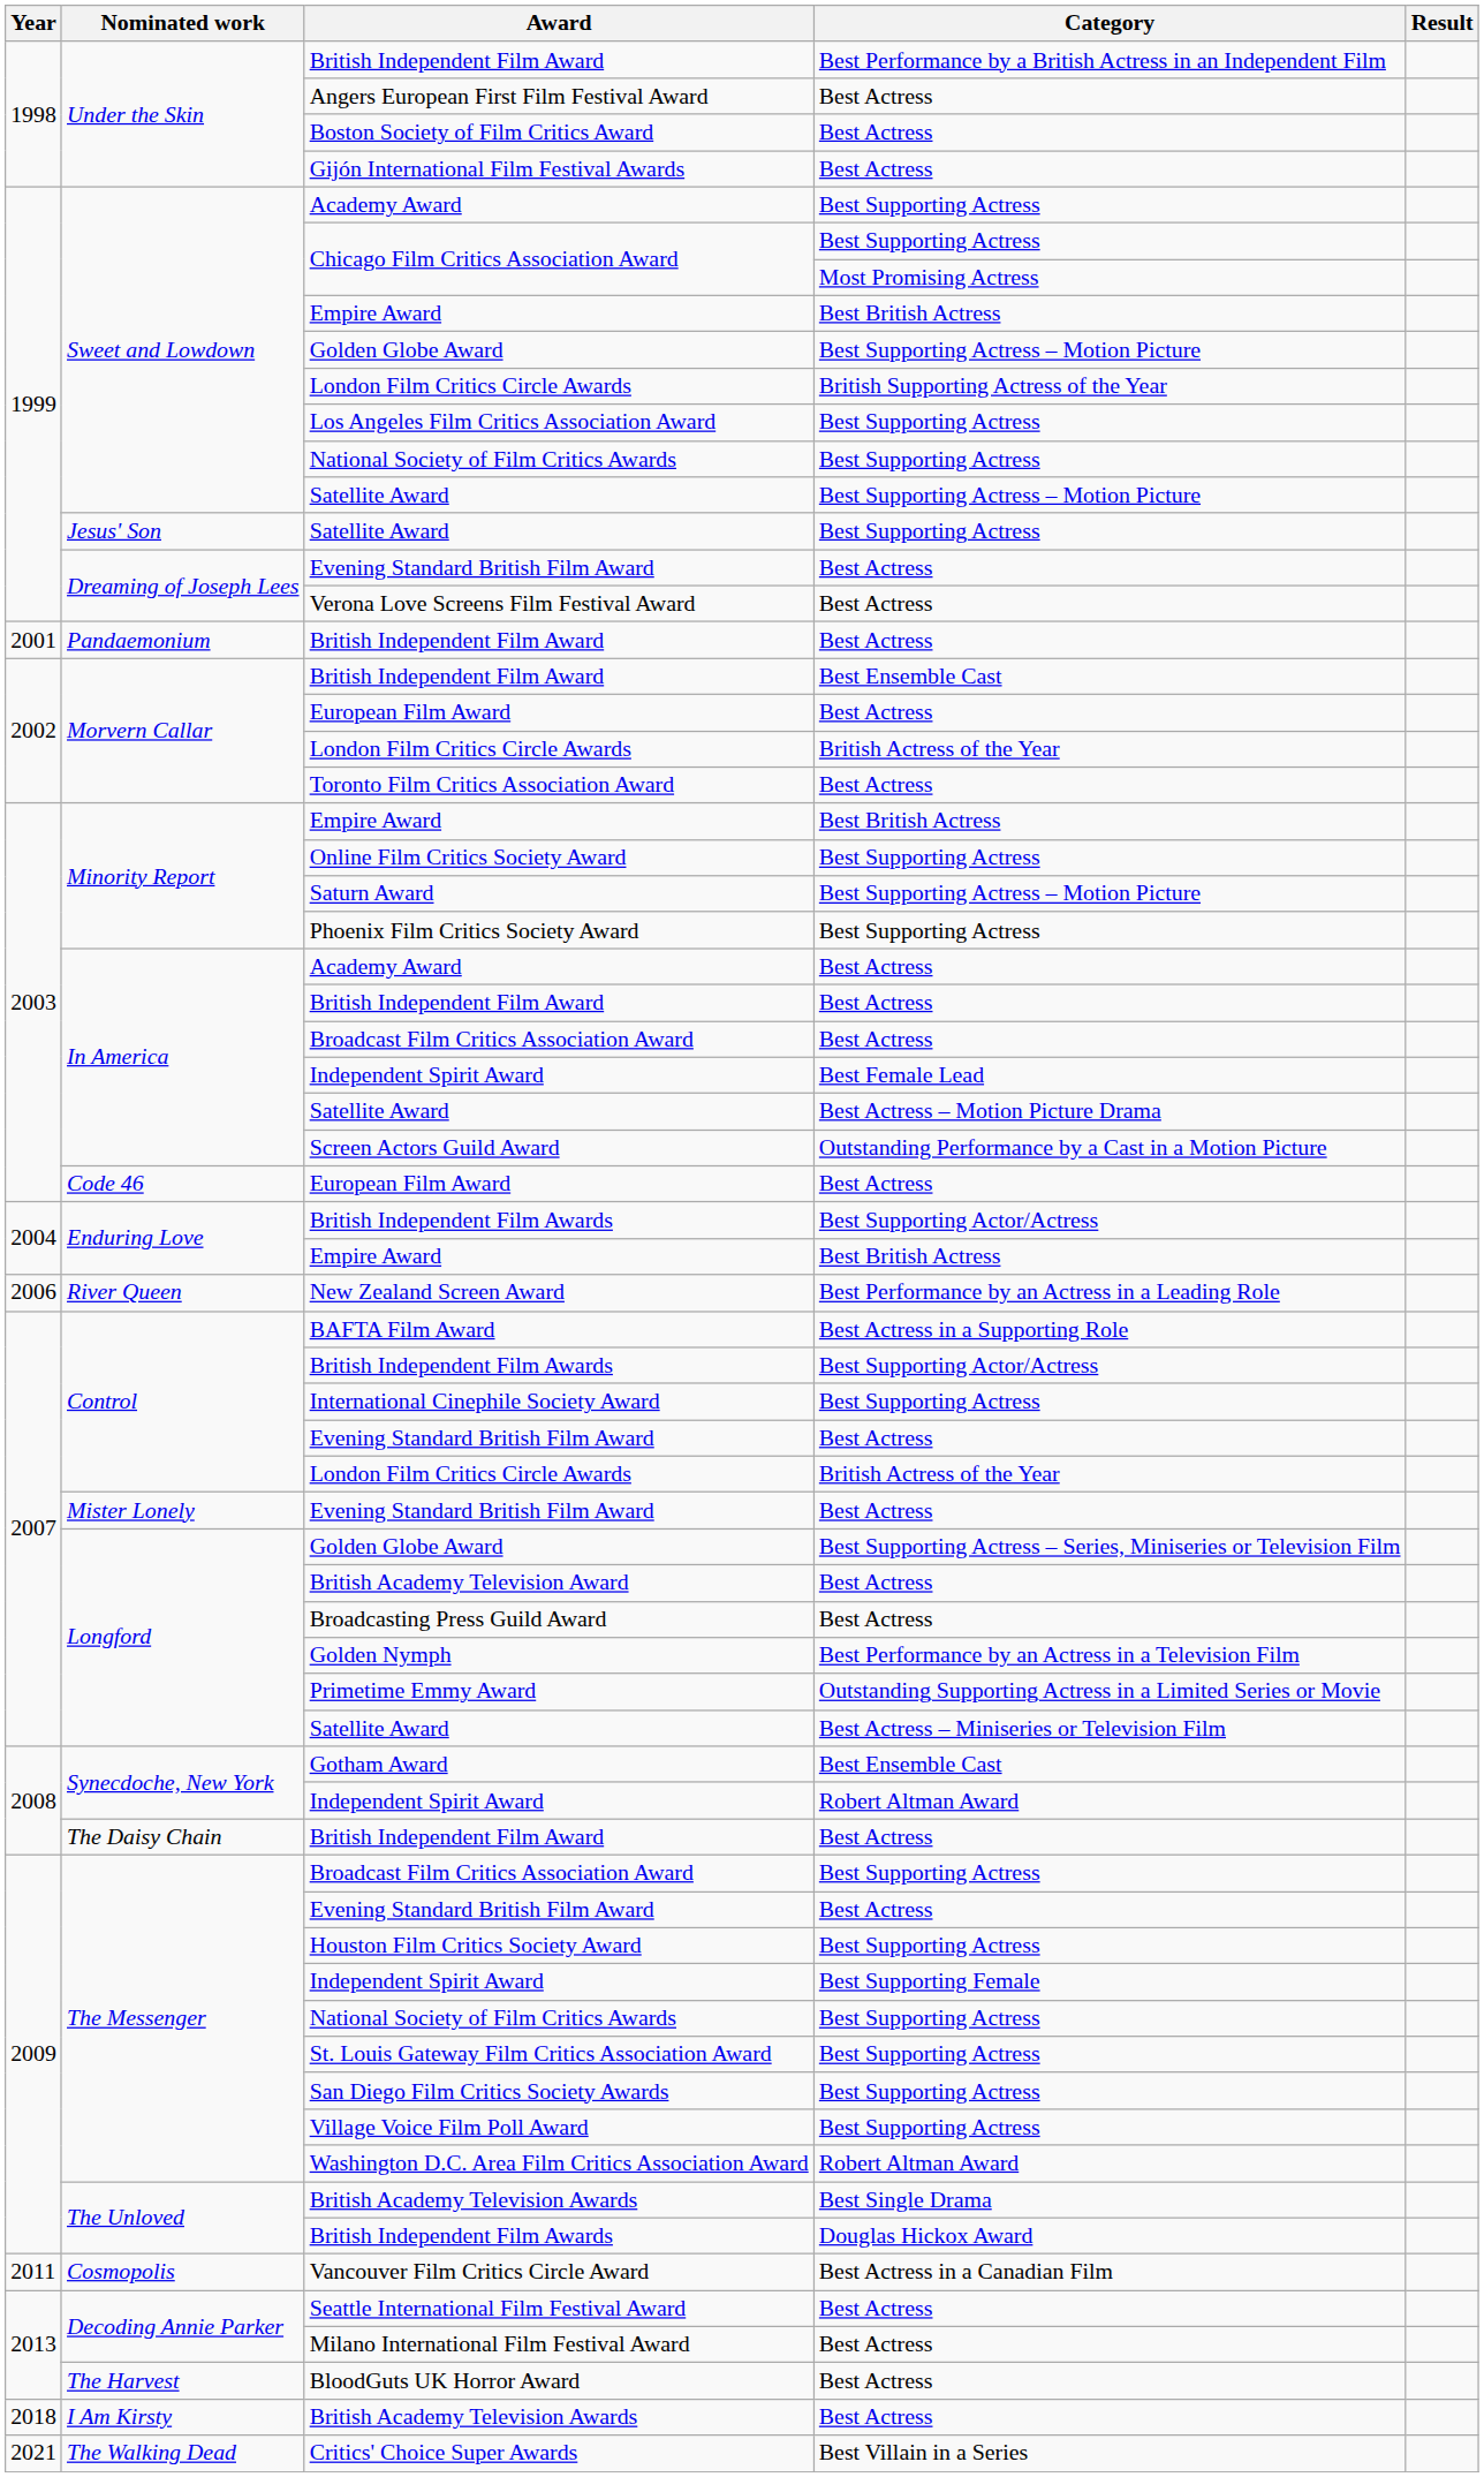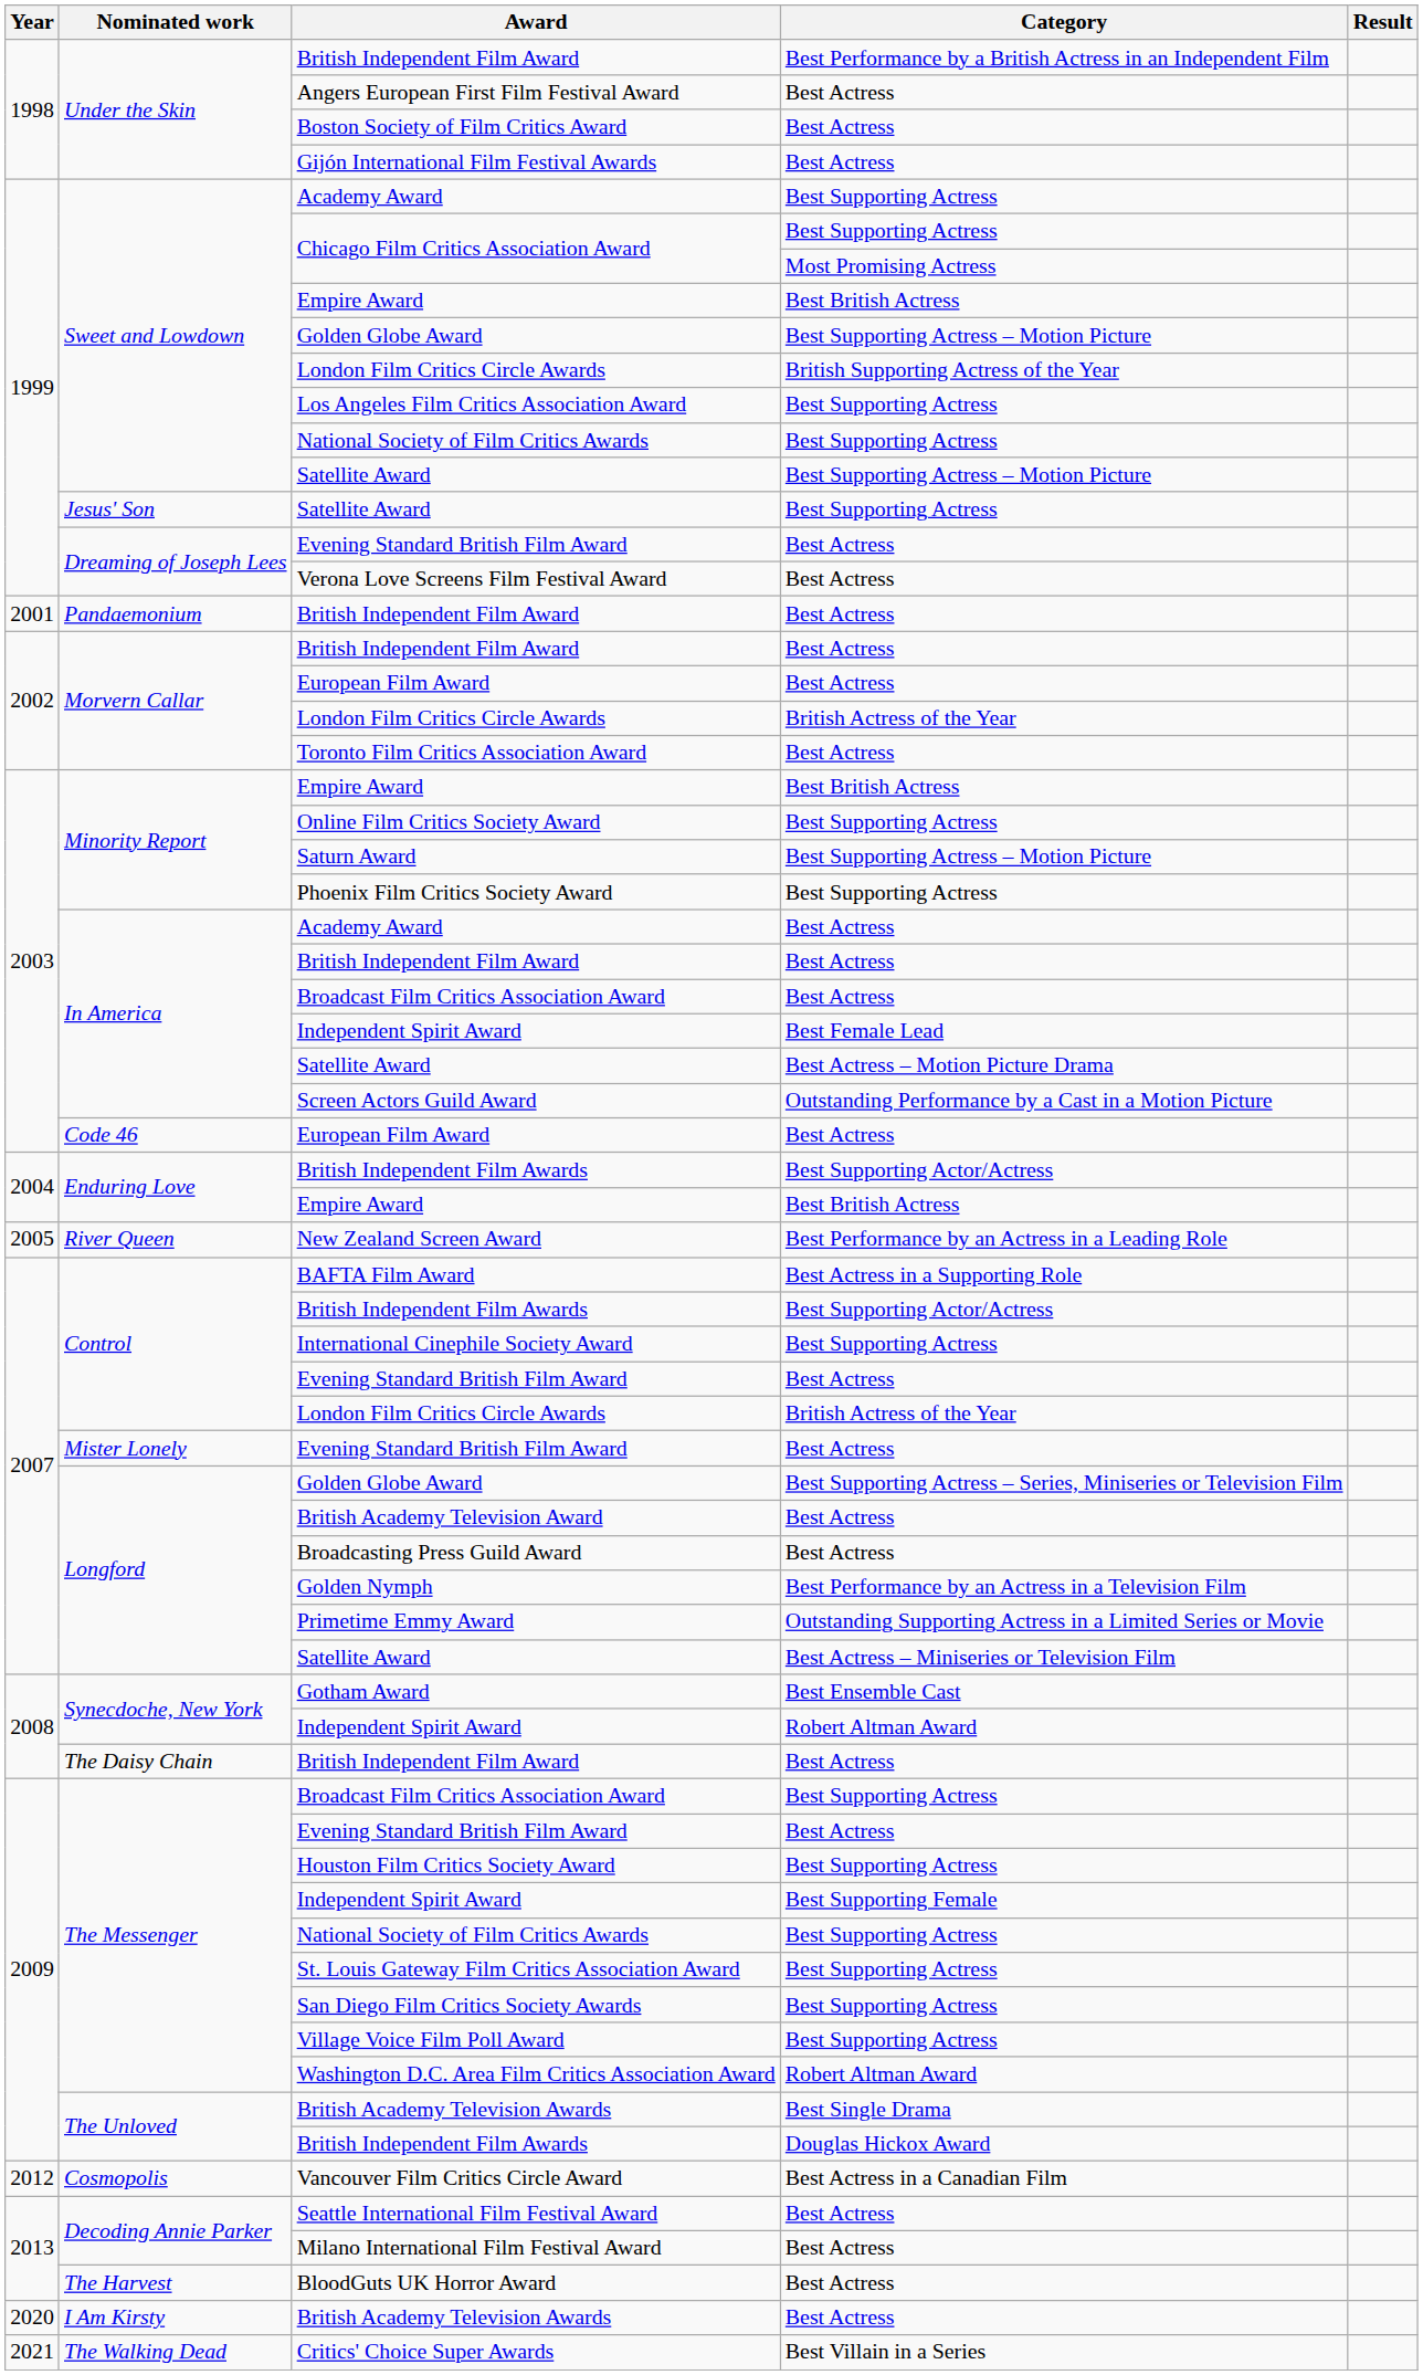Morvern Callar / British Independent Film Award | Category: Best Ensemble Cast -> Best Actress
New Zealand Screen Award | Year: 2006 -> 2005
Vancouver Film Critics Circle Award | Year: 2011 -> 2012
I Am Kirsty / British Academy Television Awards | Year: 2018 -> 2020
